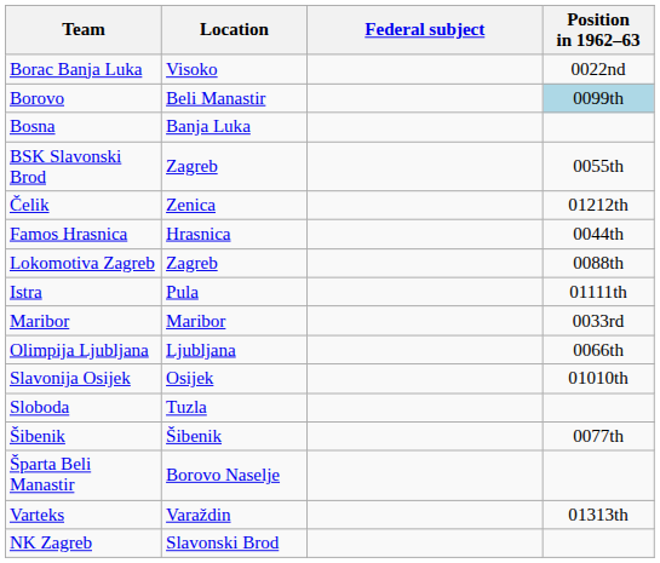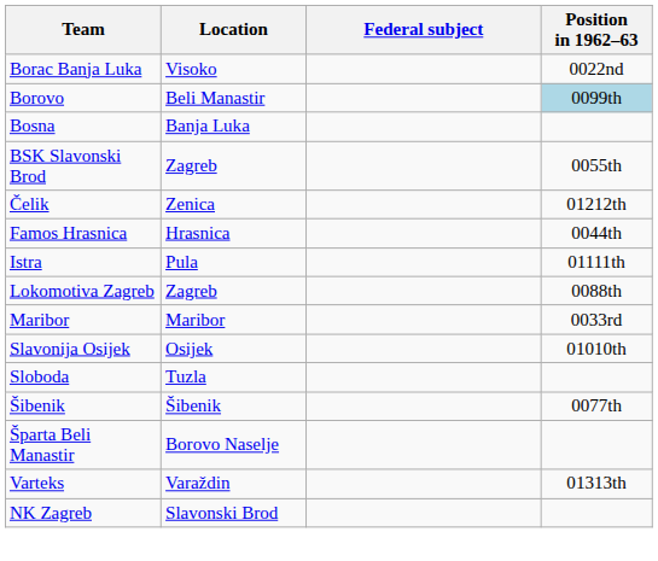rows swapped: Istra <-> Lokomotiva Zagreb
- row: Olimpija Ljubljana | Ljubljana | 0066th
